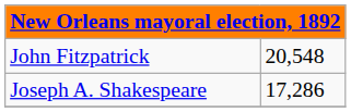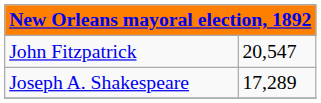John Fitzpatrick | column 2: 20,548 -> 20,547
Joseph A. Shakespeare | column 2: 17,286 -> 17,289
